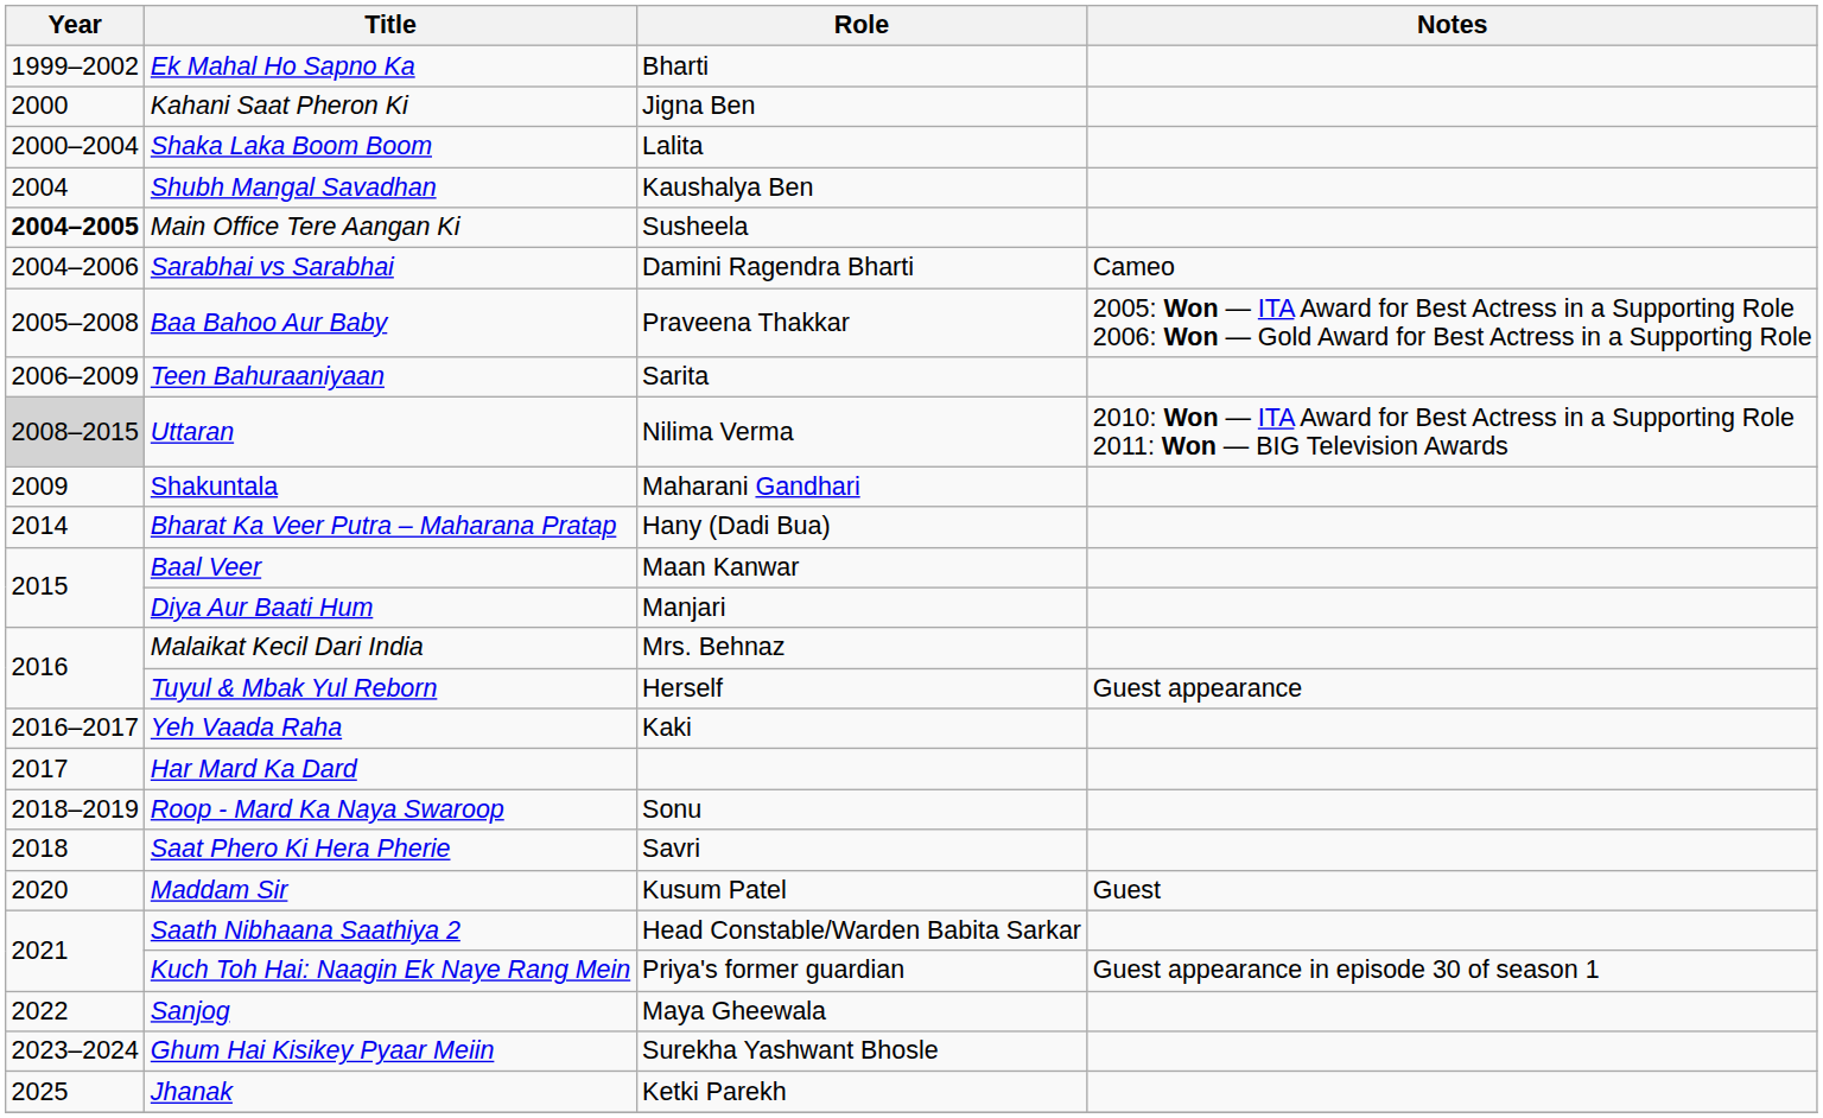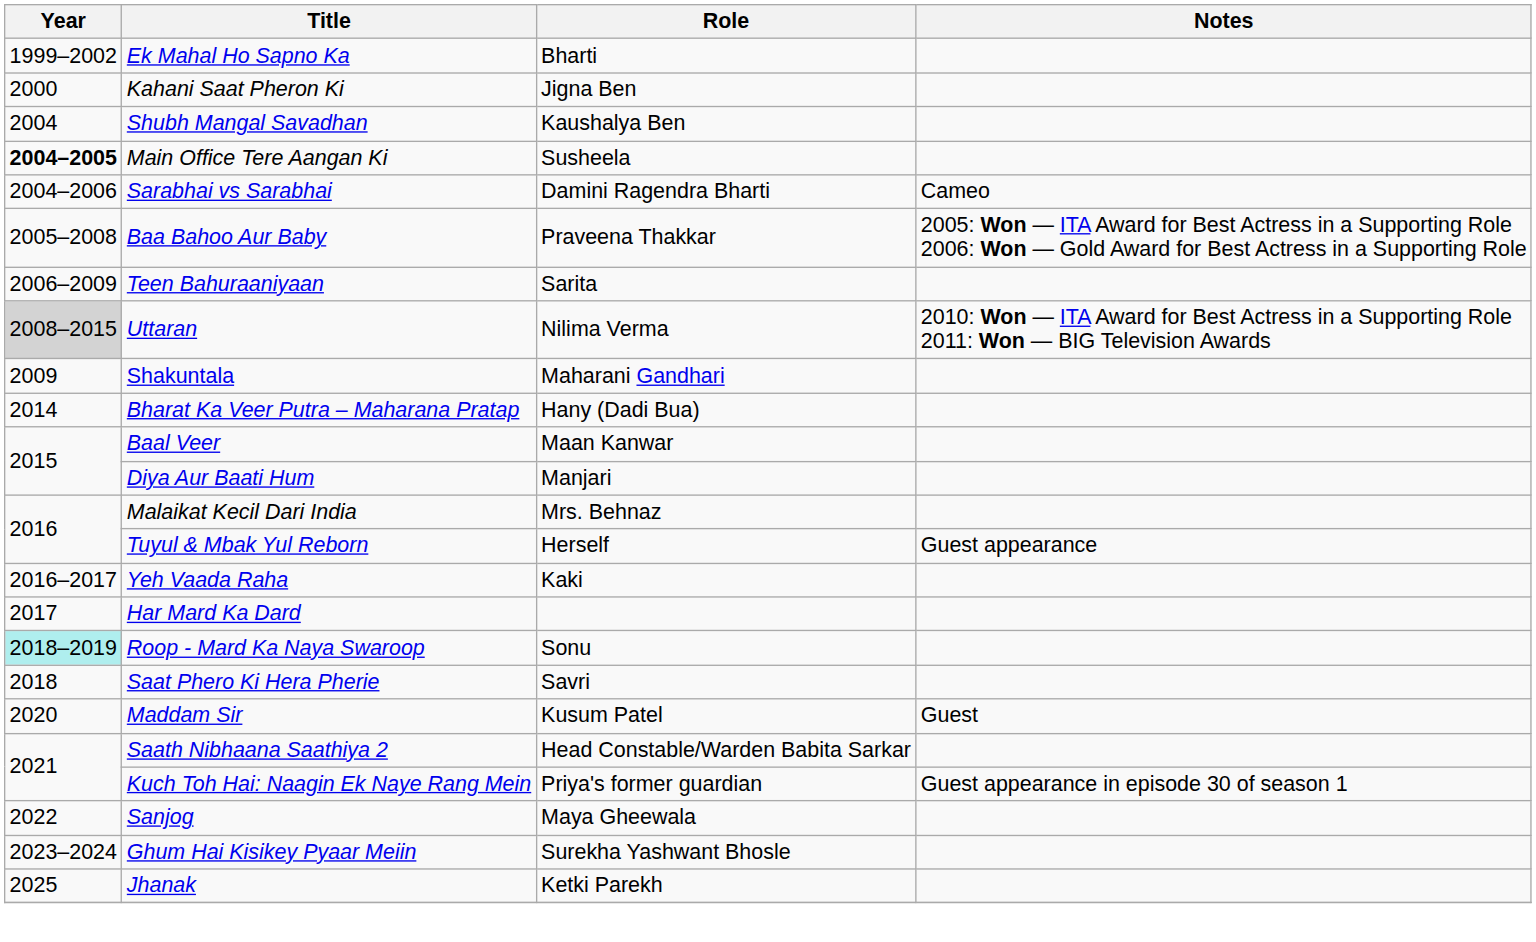- row: 2000–2004 | Shaka Laka Boom Boom | Lalita
Roop - Mard Ka Naya Swaroop | Year: no background -> paleturquoise background
